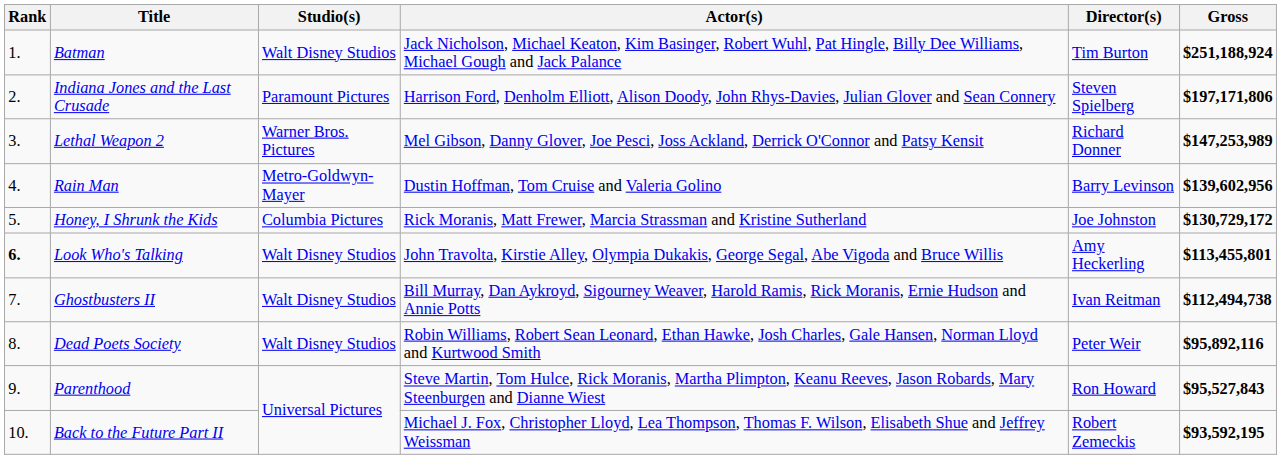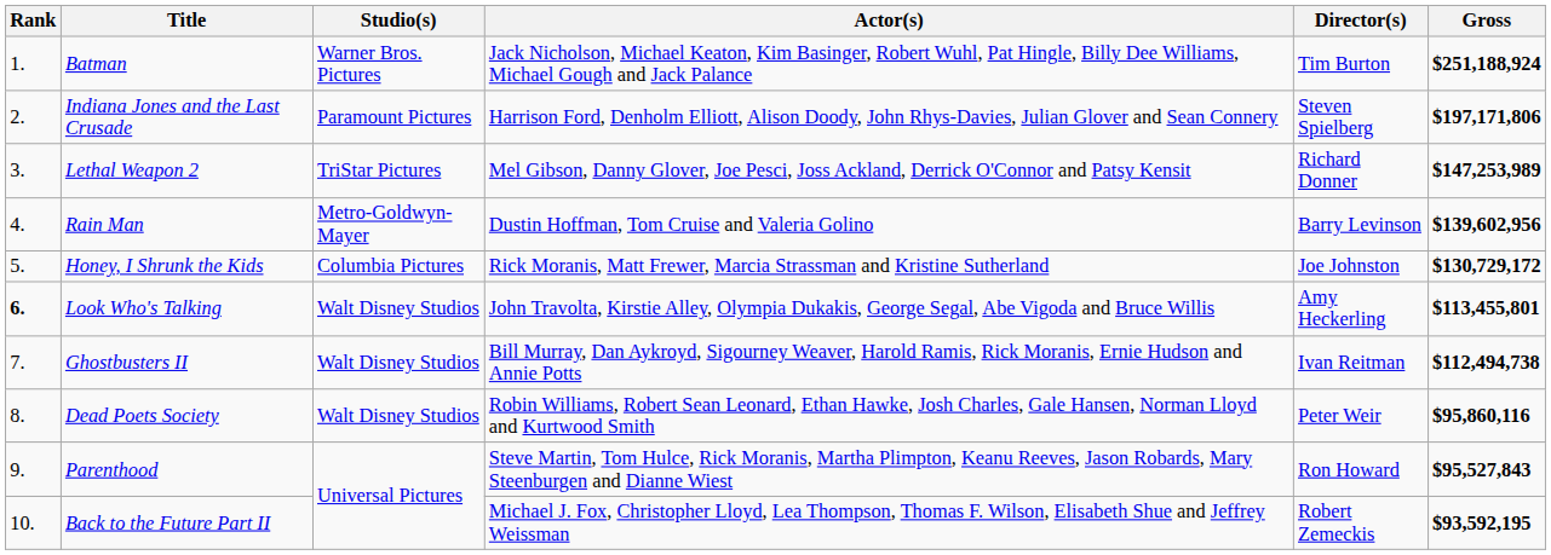Batman | Studio(s): Walt Disney Studios -> Warner Bros. Pictures
Lethal Weapon 2 | Studio(s): Warner Bros. Pictures -> TriStar Pictures
Dead Poets Society | Gross: $95,892,116 -> $95,860,116
